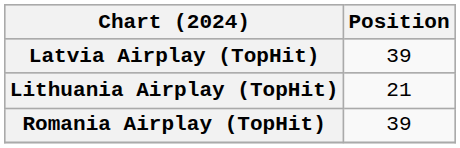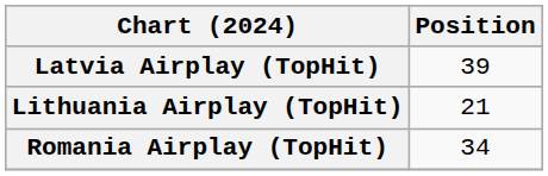Romania Airplay (TopHit) | Position: 39 -> 34
